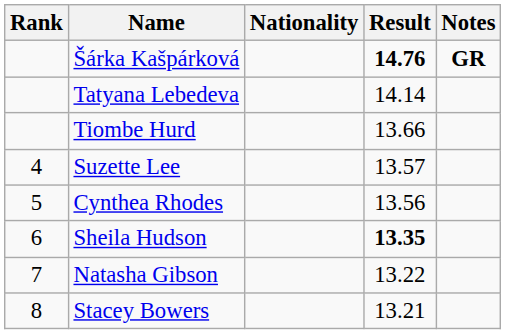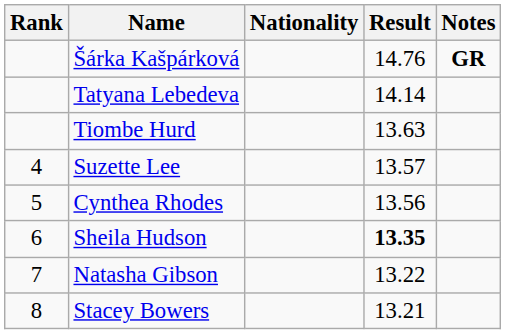Šárka Kašpárková | Result: bold -> normal
Tiombe Hurd | Result: 13.66 -> 13.63
